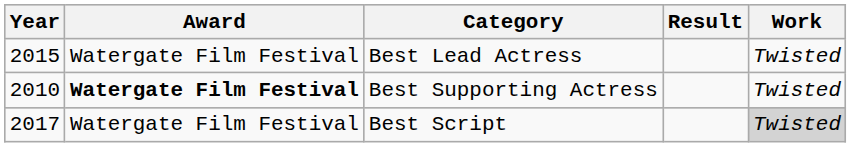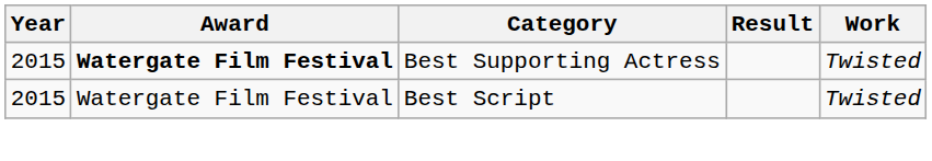- row: 2015 | Watergate Film Festival | Best Lead Actress | Twisted
Best Supporting Actress | Year: 2010 -> 2015
Best Script | Year: 2017 -> 2015
Best Script | Work: lightgrey background -> no background
